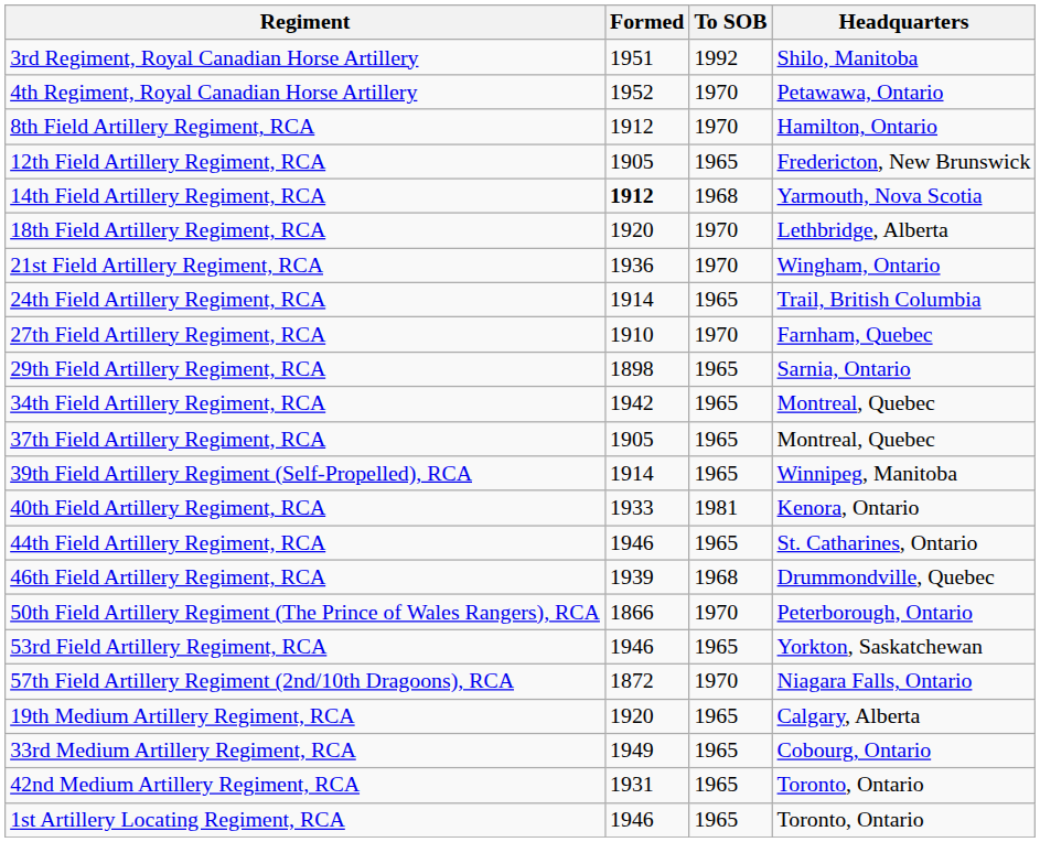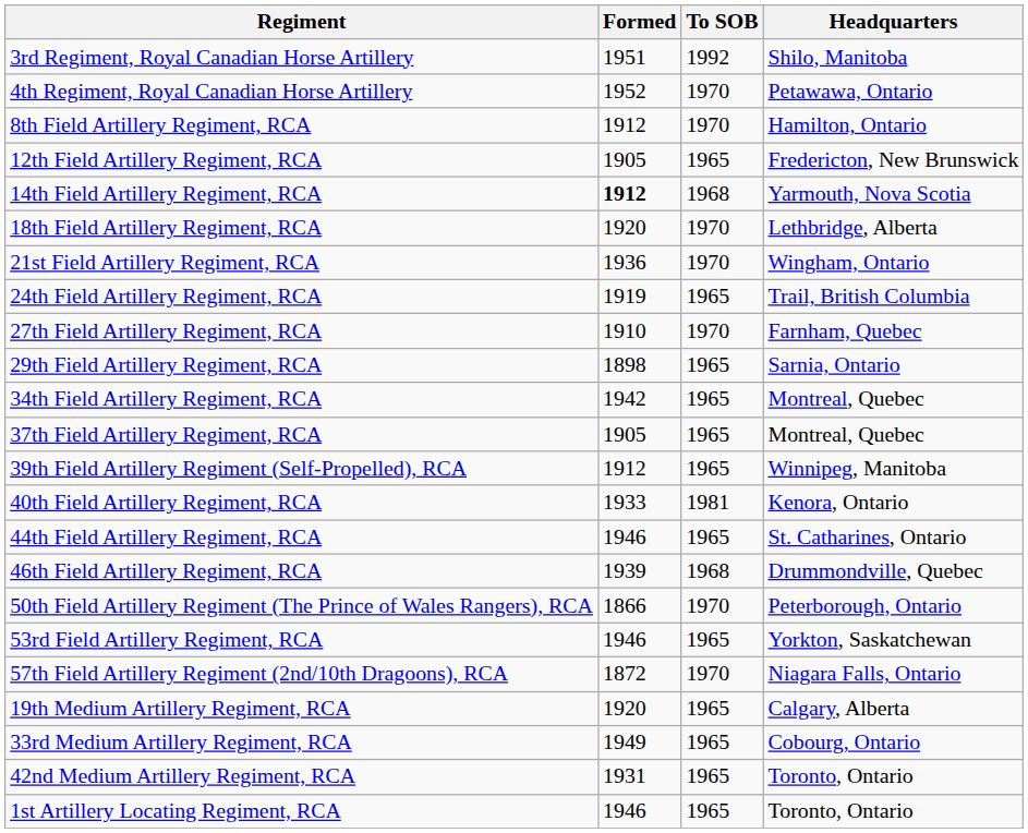24th Field Artillery Regiment, RCA | Formed: 1914 -> 1919
39th Field Artillery Regiment (Self-Propelled), RCA | Formed: 1914 -> 1912
